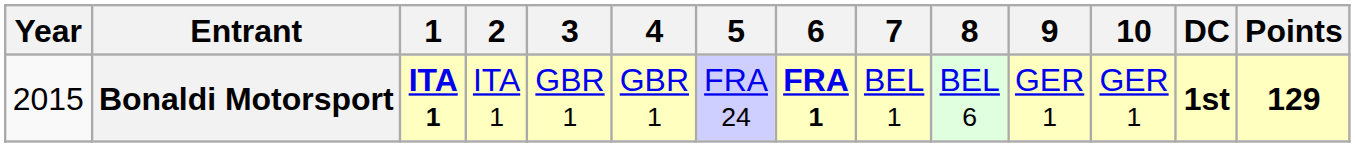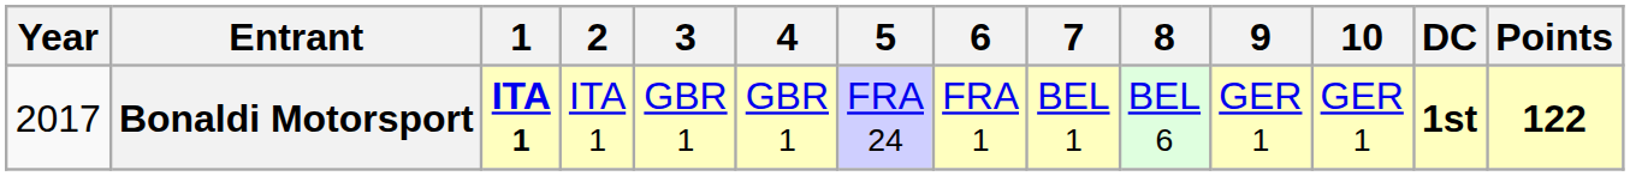Bonaldi Motorsport | Year: 2015 -> 2017
Bonaldi Motorsport | 6: bold -> normal
Bonaldi Motorsport | Points: 129 -> 122
